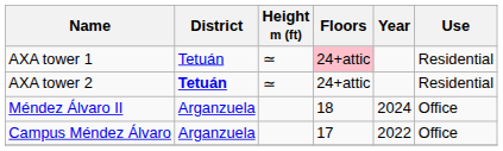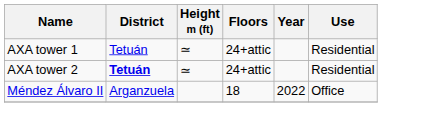AXA tower 1 | Floors: pink background -> no background
Méndez Álvaro II | Year: 2024 -> 2022
- row: Campus Méndez Álvaro | Arganzuela | 17 | 2022 | Office
